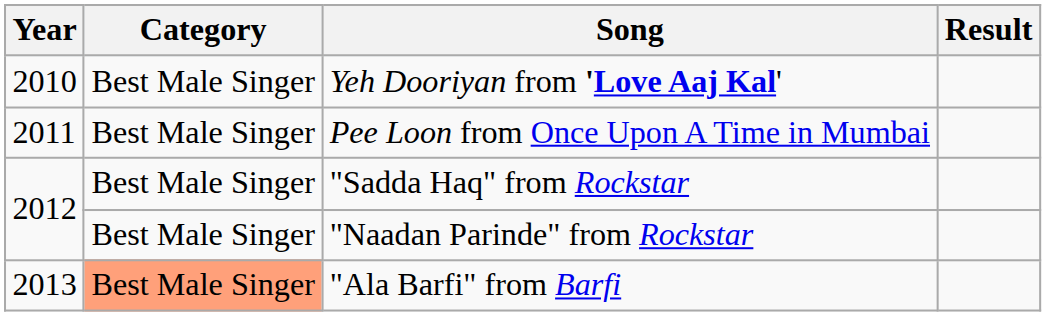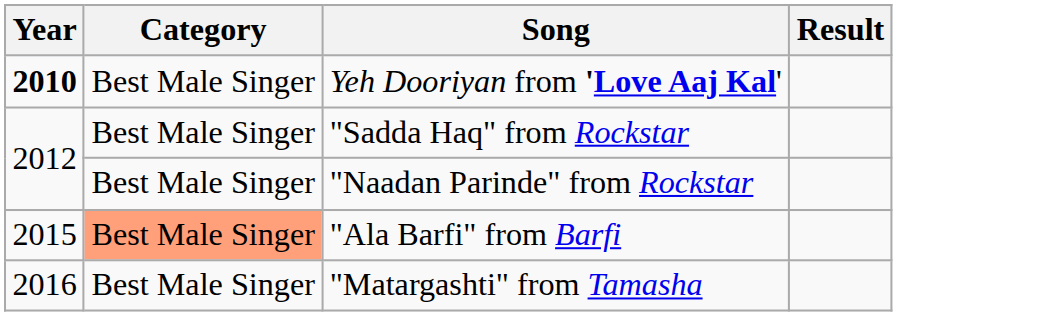Yeh Dooriyan from 'Love Aaj Kal' | Year: normal -> bold
- row: 2011 | Best Male Singer | Pee Loon from Once Upon A Time in Mumbai
"Ala Barfi" from Barfi | Year: 2013 -> 2015
+ row: 2016 | Best Male Singer | "Matargashti" from Tamasha
